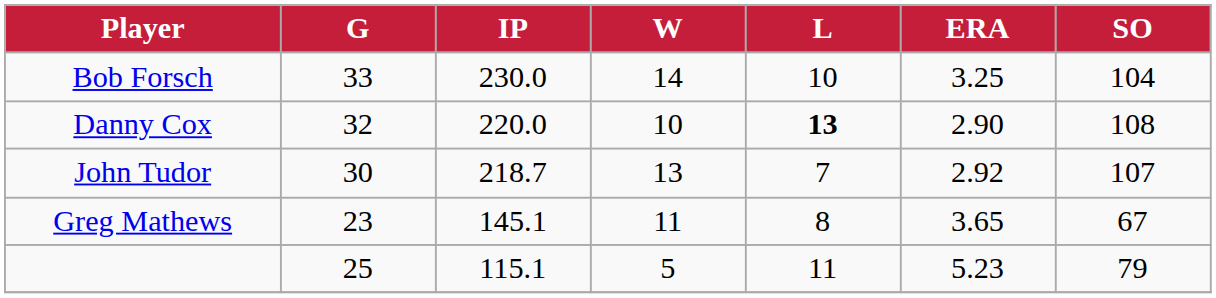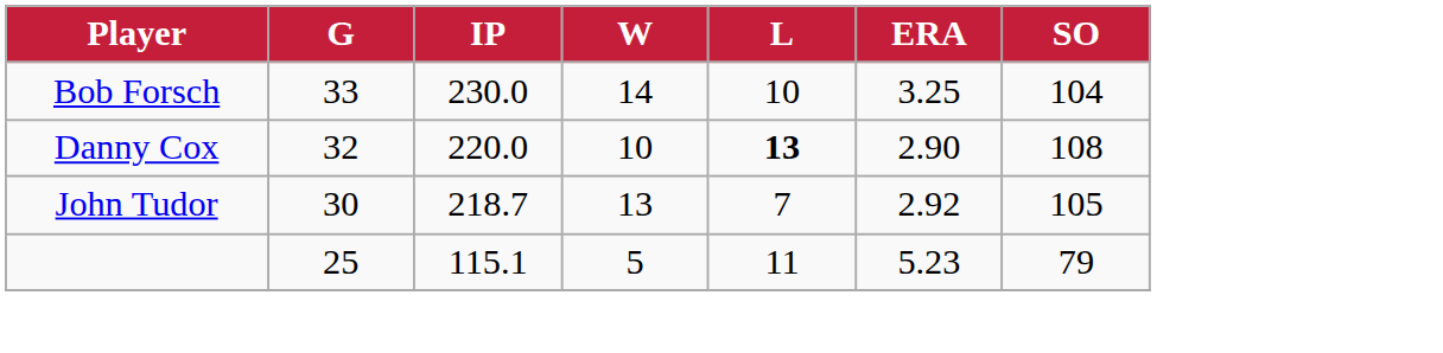John Tudor | SO: 107 -> 105
- row: Greg Mathews | 23 | 145.1 | 11 | 8 | 3.65 | 67
